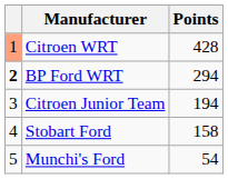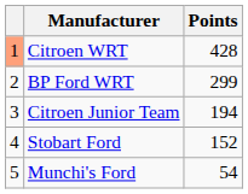BP Ford WRT | column 1: bold -> normal
BP Ford WRT | Points: 294 -> 299
Stobart Ford | Points: 158 -> 152
